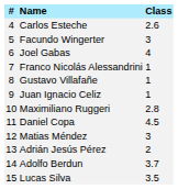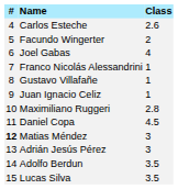Facundo Wingerter | Class: 3 -> 2
Matias Méndez | #: normal -> bold
Adrián Jesús Pérez | Class: 2 -> 3
Adolfo Berdun | Class: 3.7 -> 3.5
